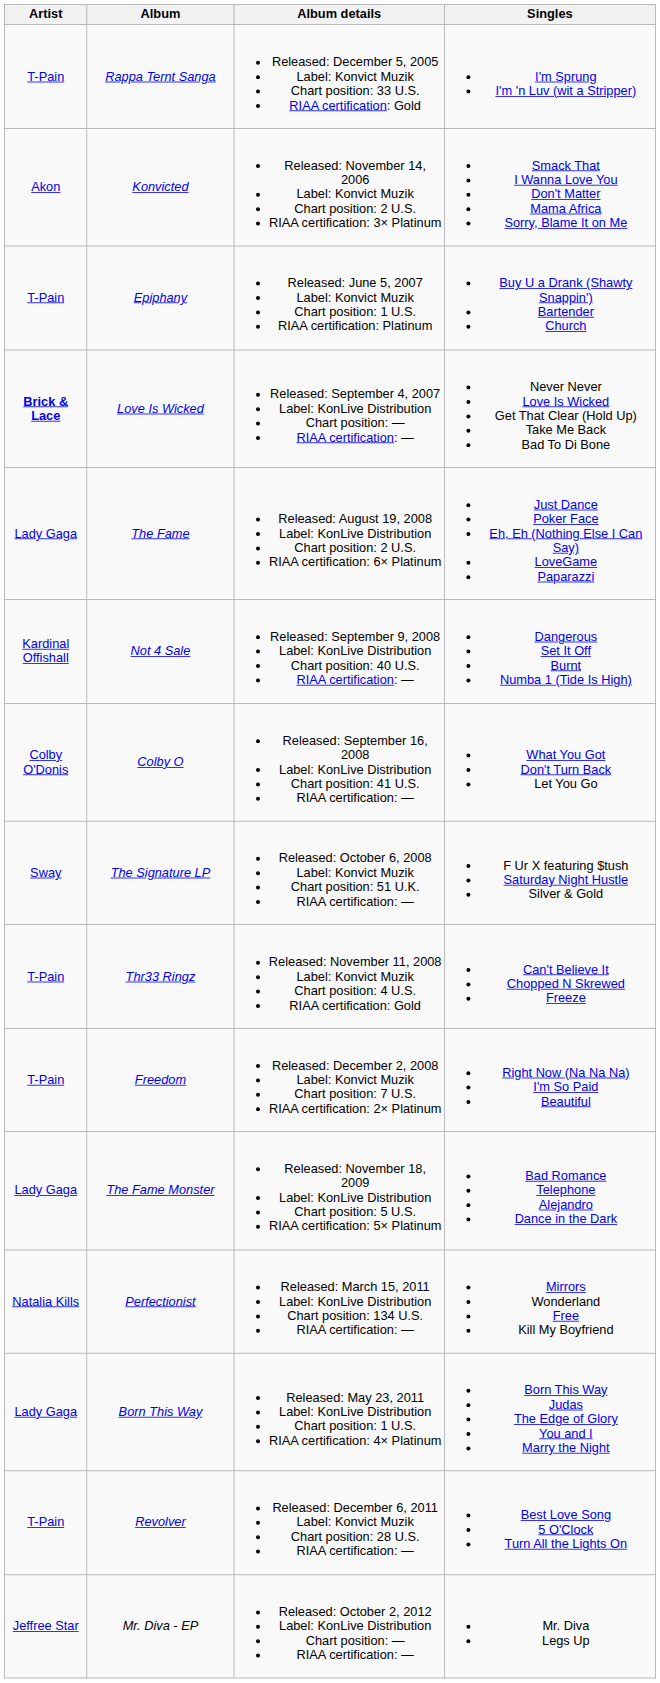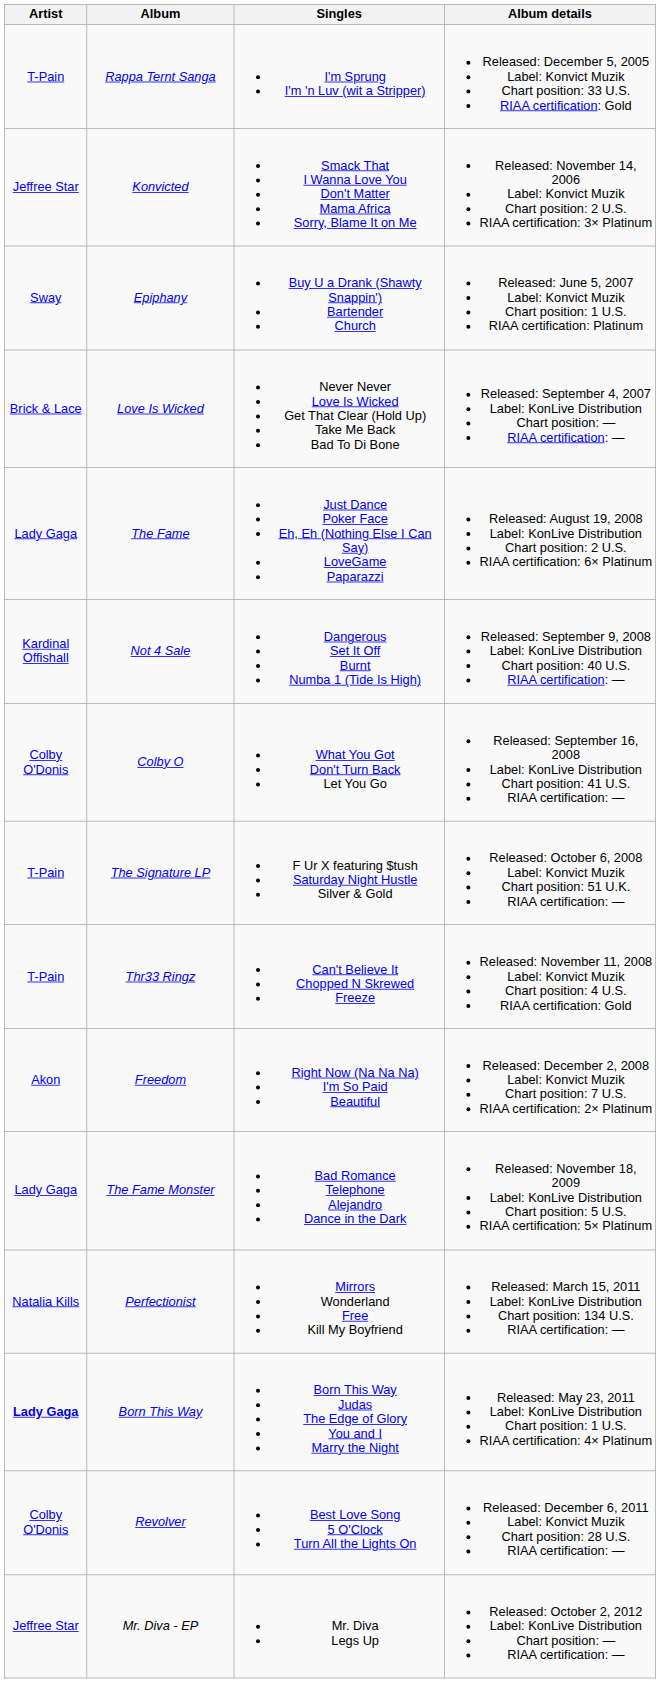columns swapped: Album details <-> Singles
Konvicted | Artist: Akon -> Jeffree Star
Epiphany | Artist: T-Pain -> Sway
Love Is Wicked | Artist: bold -> normal
The Signature LP | Artist: Sway -> T-Pain
Freedom | Artist: T-Pain -> Akon
Born This Way | Artist: normal -> bold
Revolver | Artist: T-Pain -> Colby O'Donis
